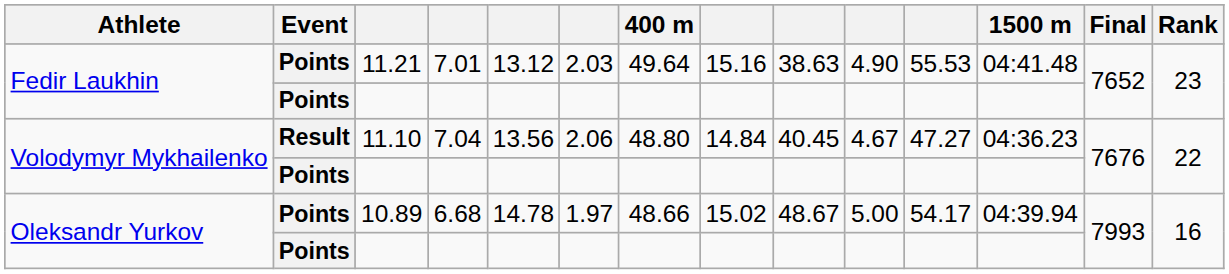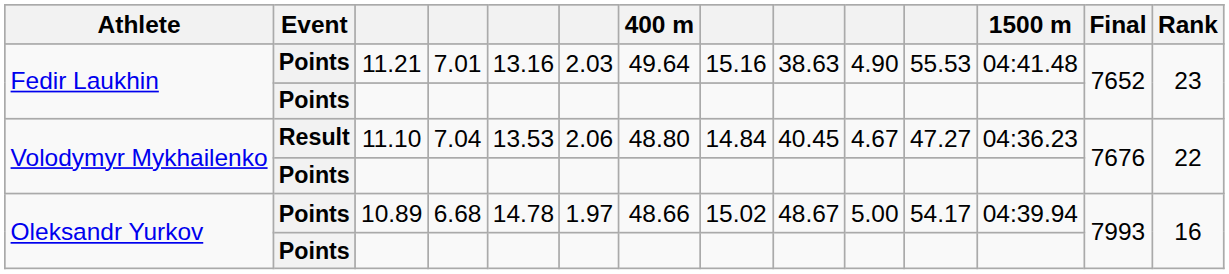11.21 | column 5: 13.12 -> 13.16
11.10 | column 5: 13.56 -> 13.53
